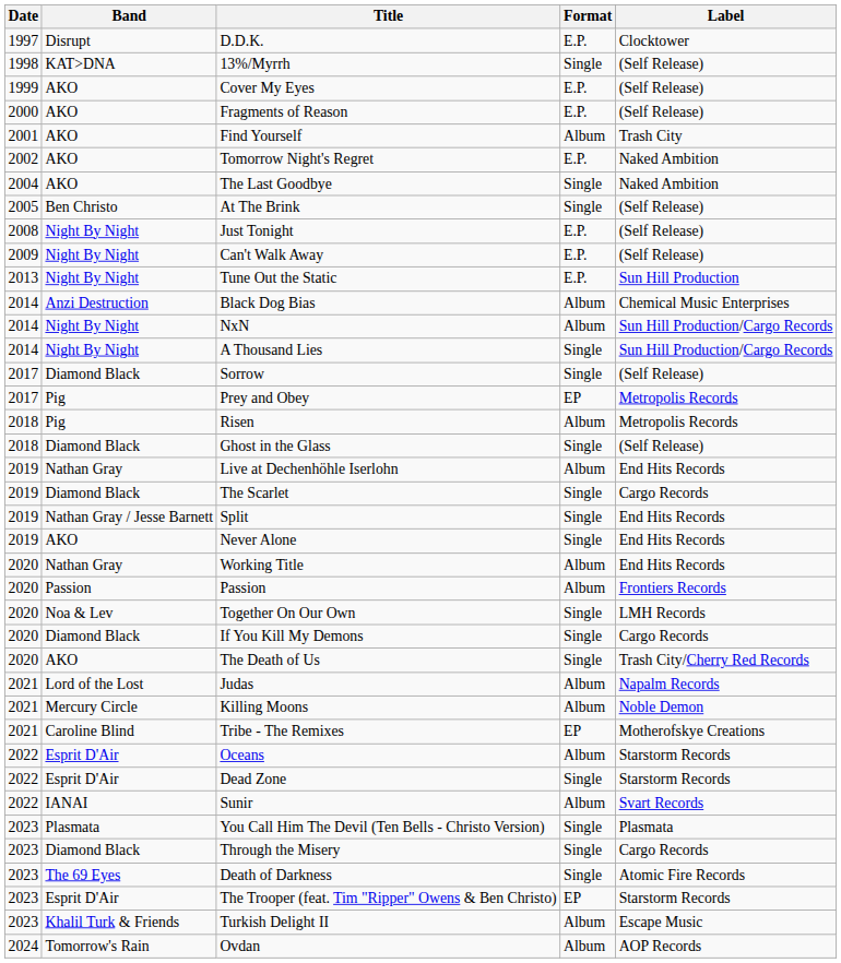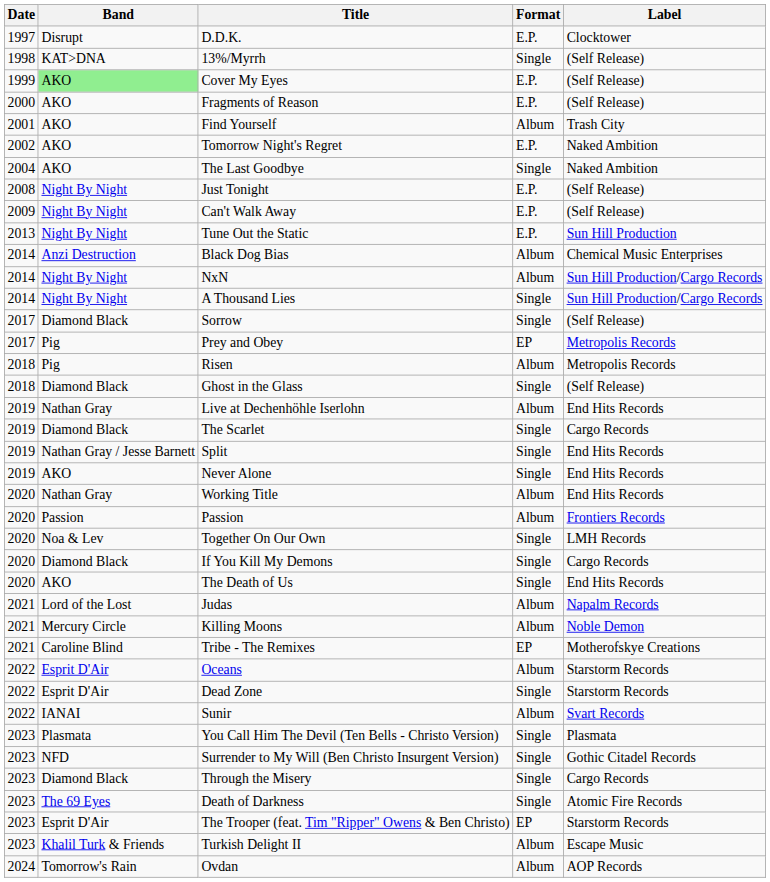Cover My Eyes | Band: no background -> lightgreen background
- row: 2005 | Ben Christo | At The Brink | Single | (Self Release)
The Death of Us | Label: Trash City/Cherry Red Records -> End Hits Records
+ row: 2023 | NFD | Surrender to My Will (Ben Christo Insurgent Version) | Single | Gothic Citadel Records
